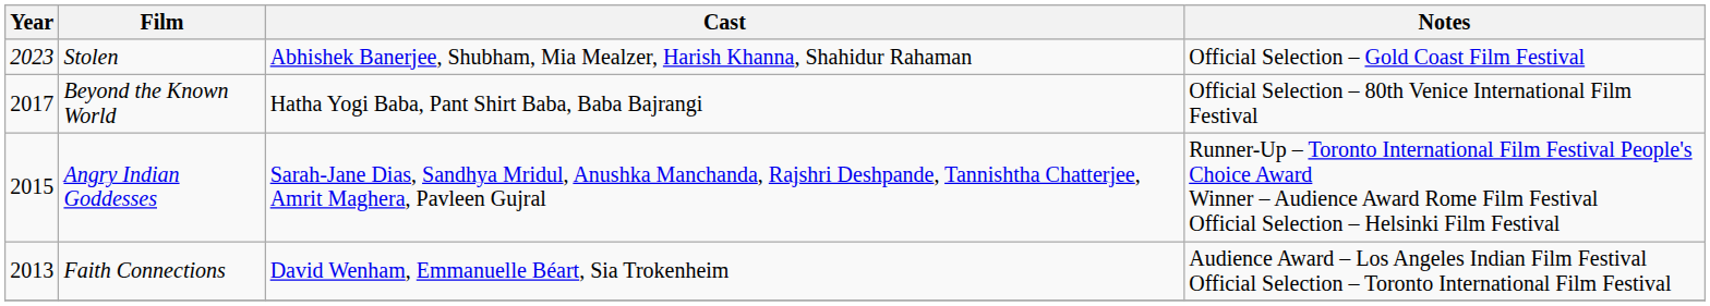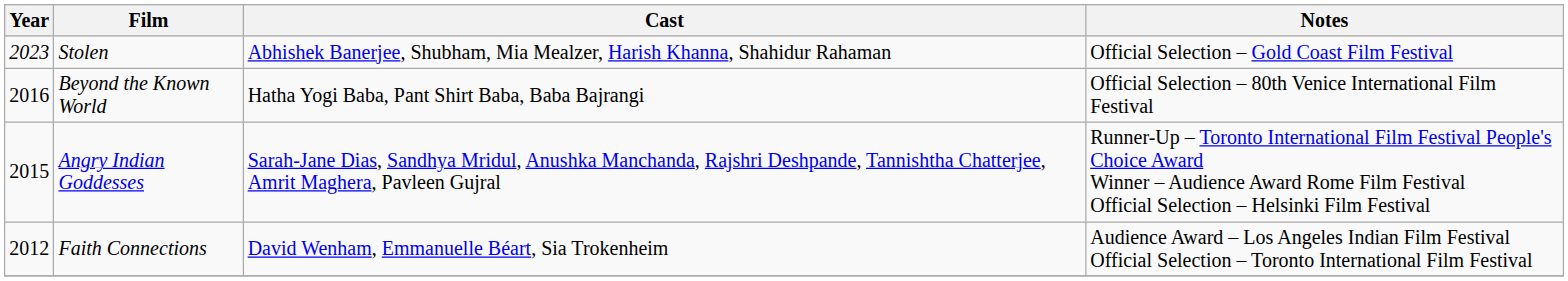Beyond the Known World | Year: 2017 -> 2016
Faith Connections | Year: 2013 -> 2012
